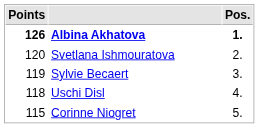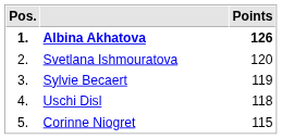columns swapped: Pos. <-> Points
